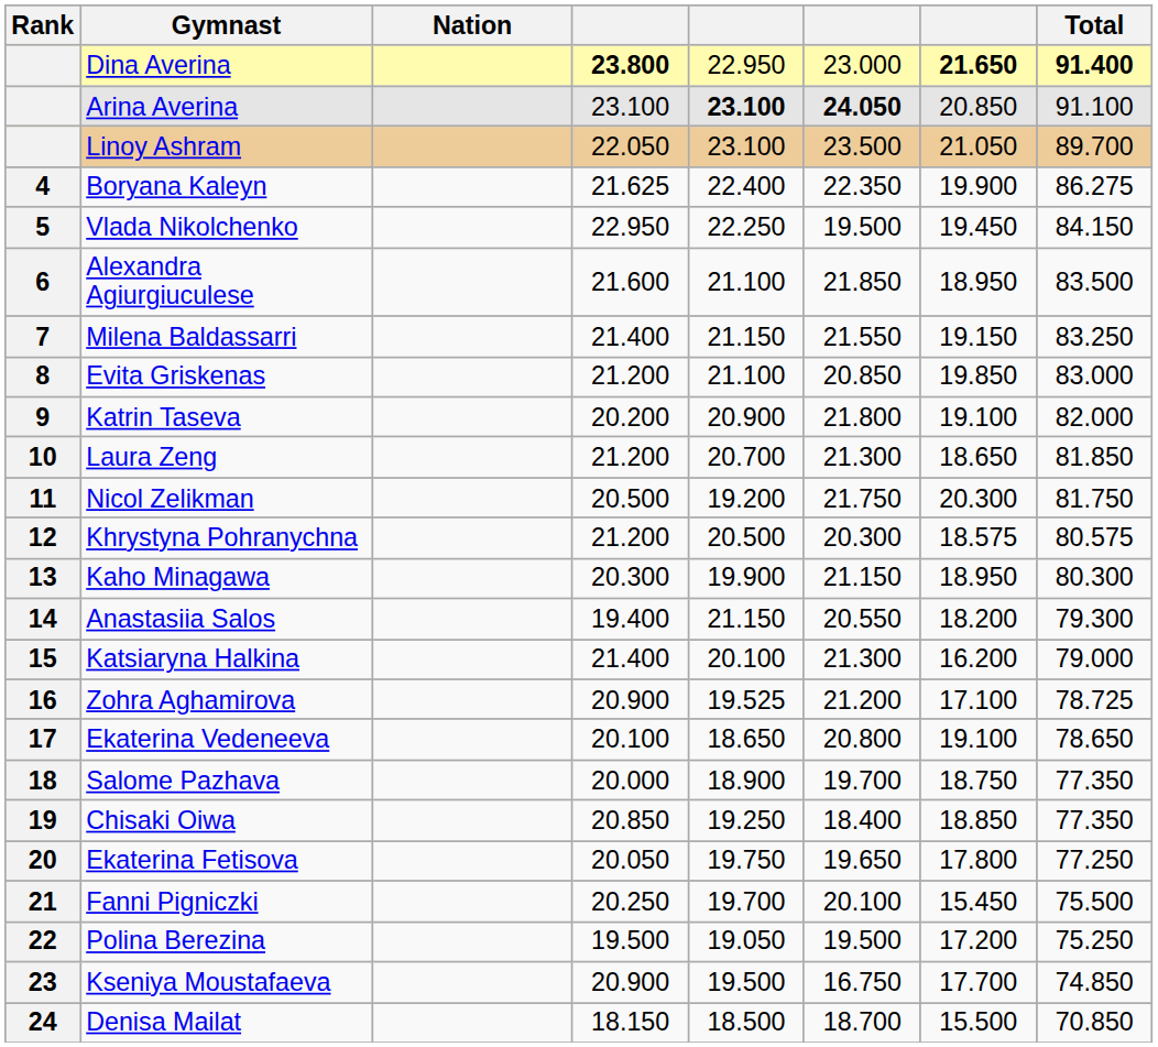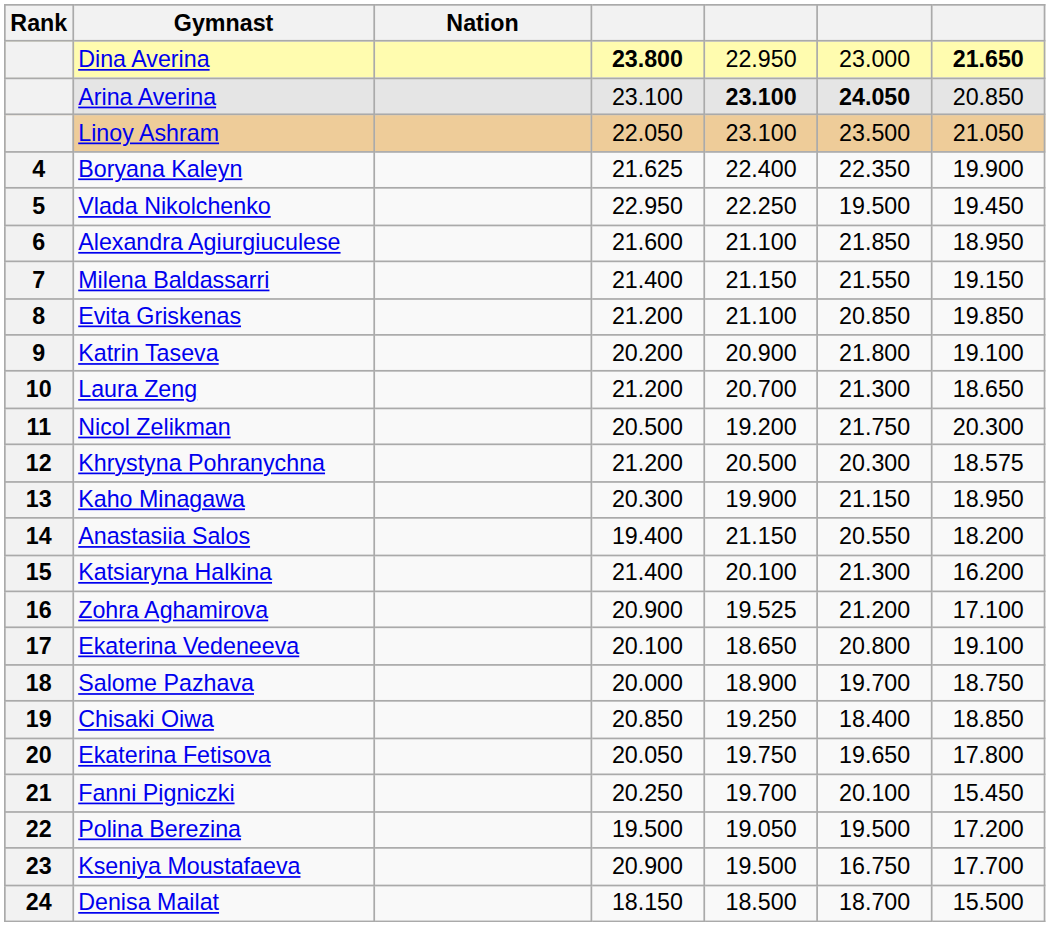- column: Total | 91.400 | 91.100 | 89.700 | 86.275 | 84.150 | 83.500 | 83.250 | 83.000 | 82.000 | 81.850 | 81.750 | 80.575 | 80.300 | 79.300 | 79.000 | 78.725 | 78.650 | 77.350 | 77.350 | 77.250 | 75.500 | 75.250 | 74.850 | 70.850
